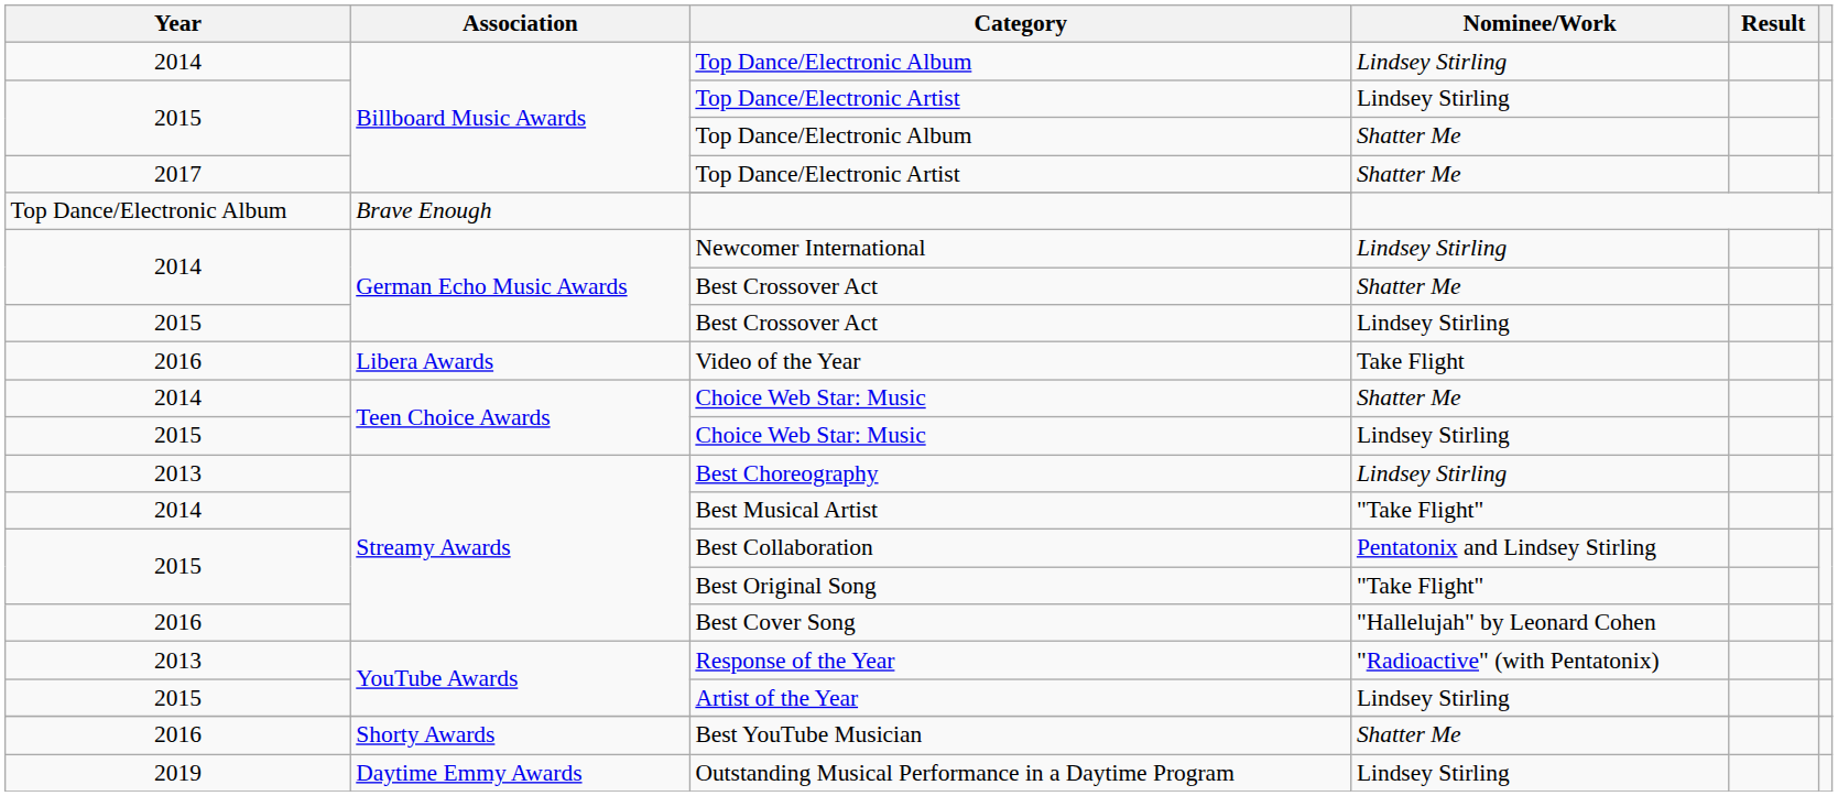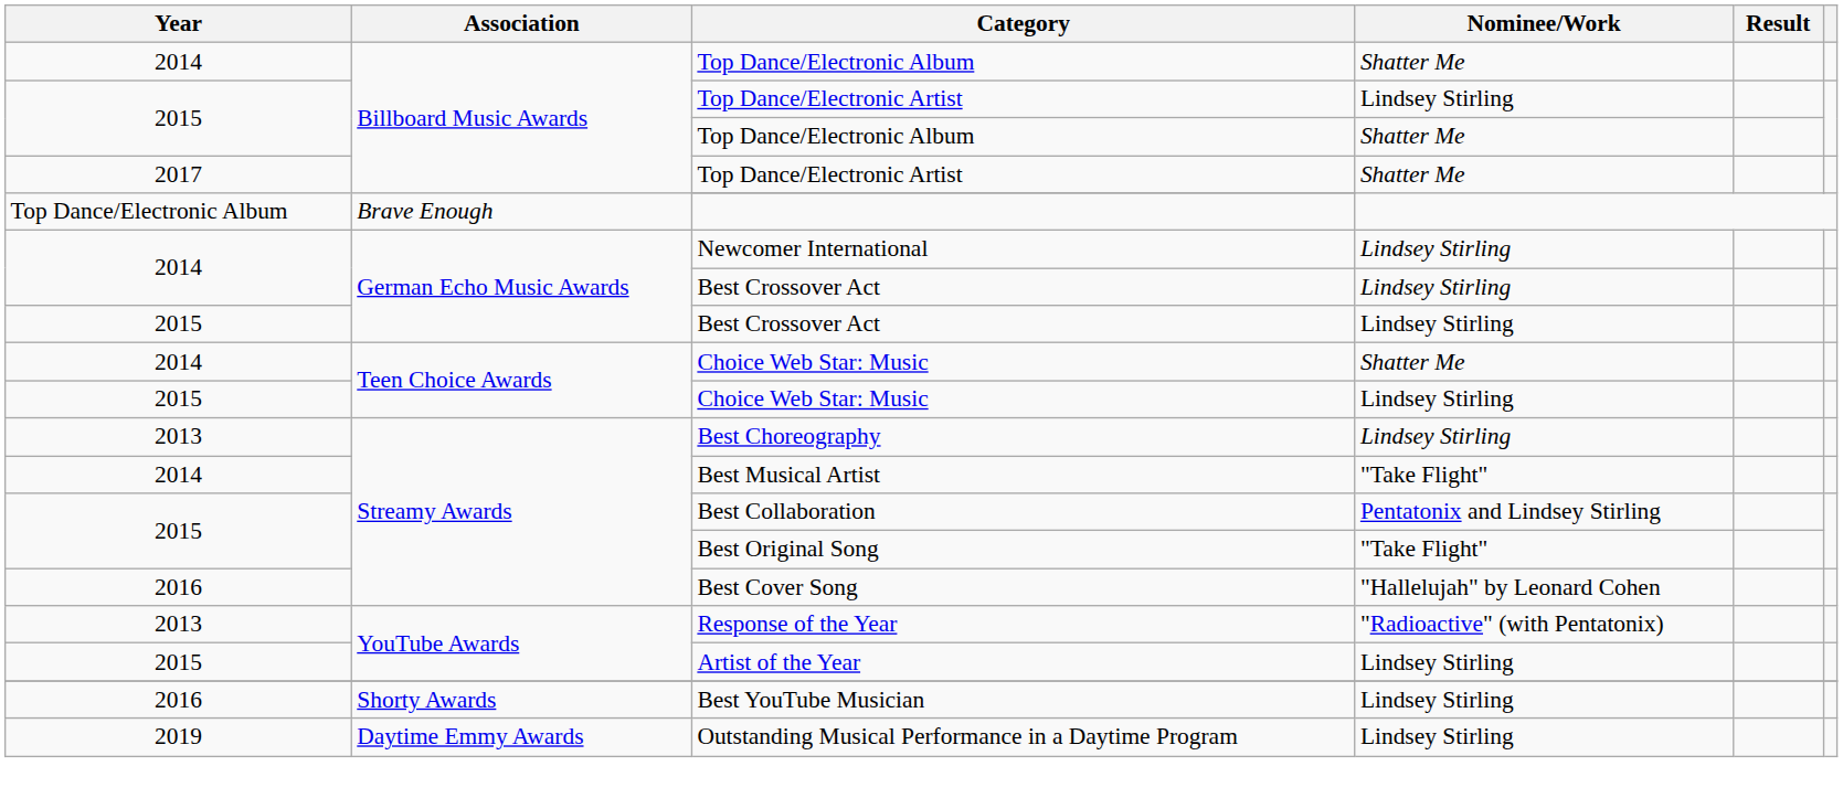2014 / Top Dance/Electronic Album | Nominee/Work: Lindsey Stirling -> Shatter Me
2014 / Best Crossover Act | Nominee/Work: Shatter Me -> Lindsey Stirling
- row: 2016 | Libera Awards | Video of the Year | Take Flight
Best YouTube Musician | Nominee/Work: Shatter Me -> Lindsey Stirling
